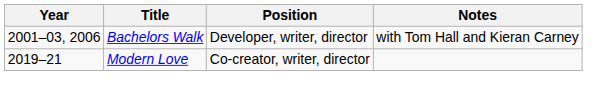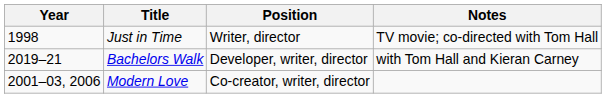+ row: 1998 | Just in Time | Writer, director | TV movie; co-directed with Tom Hall
Bachelors Walk | Year: 2001–03, 2006 -> 2019–21
Modern Love | Year: 2019–21 -> 2001–03, 2006
